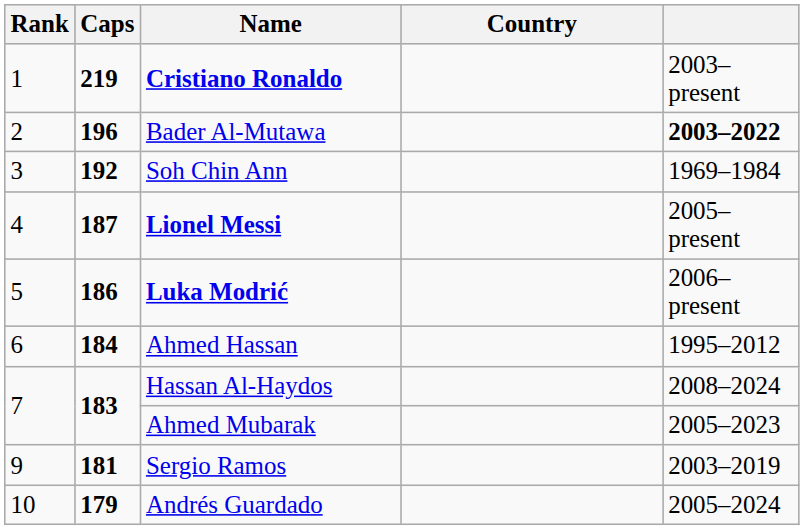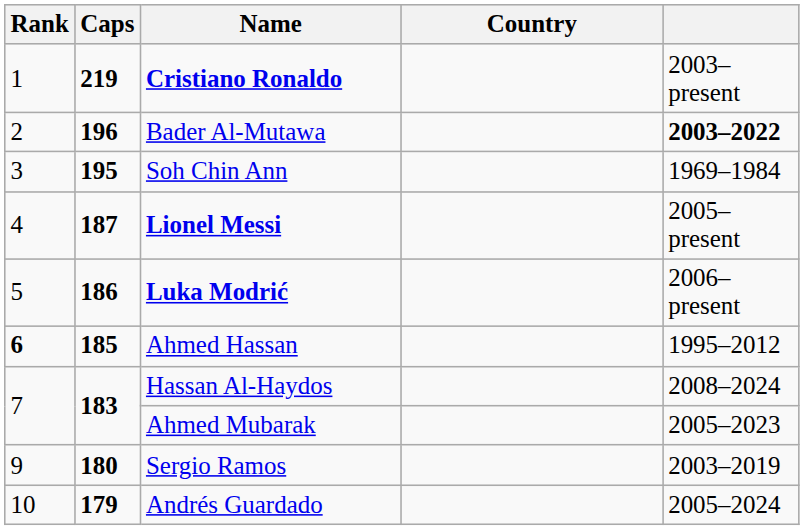Soh Chin Ann | Caps: 192 -> 195
Ahmed Hassan | Rank: normal -> bold
Ahmed Hassan | Caps: 184 -> 185
Sergio Ramos | Caps: 181 -> 180
